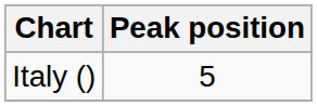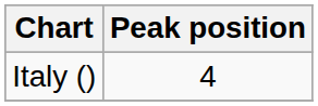Italy () | Peak position: 5 -> 4
